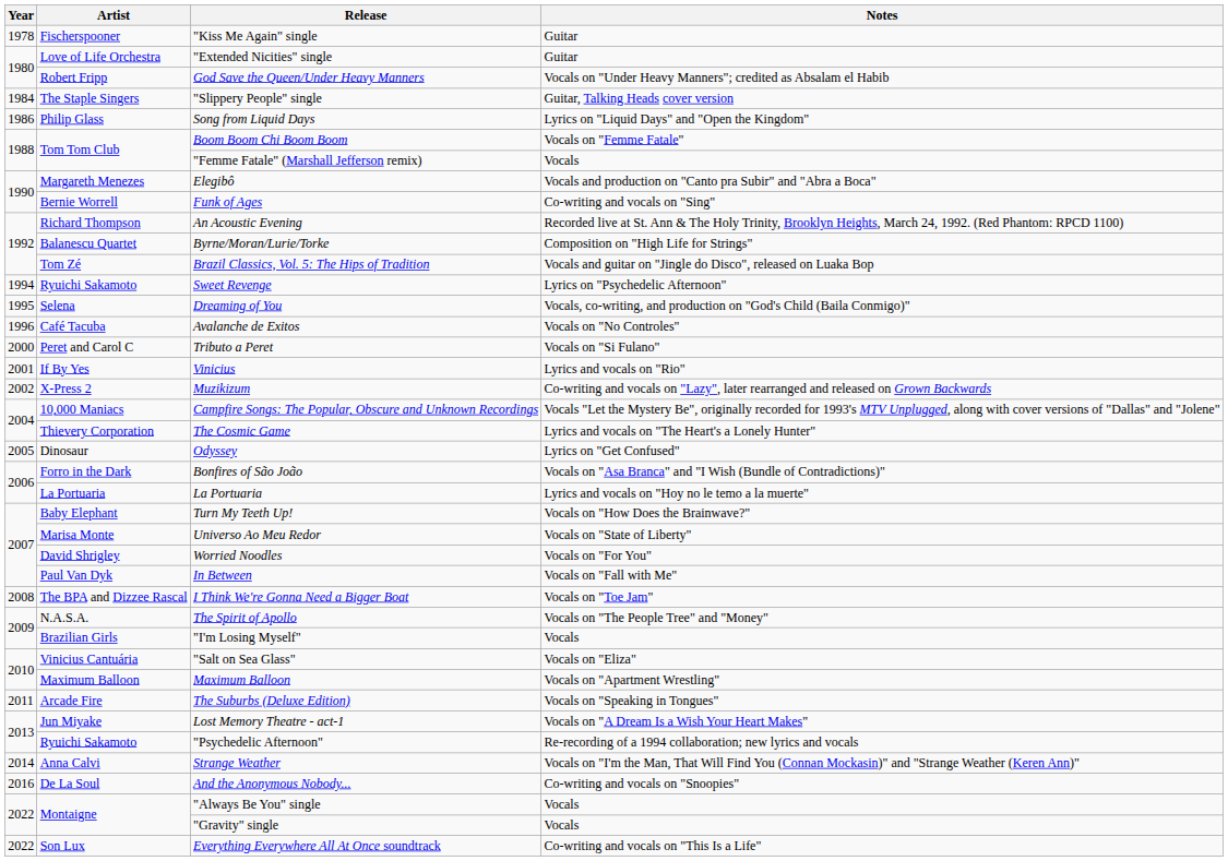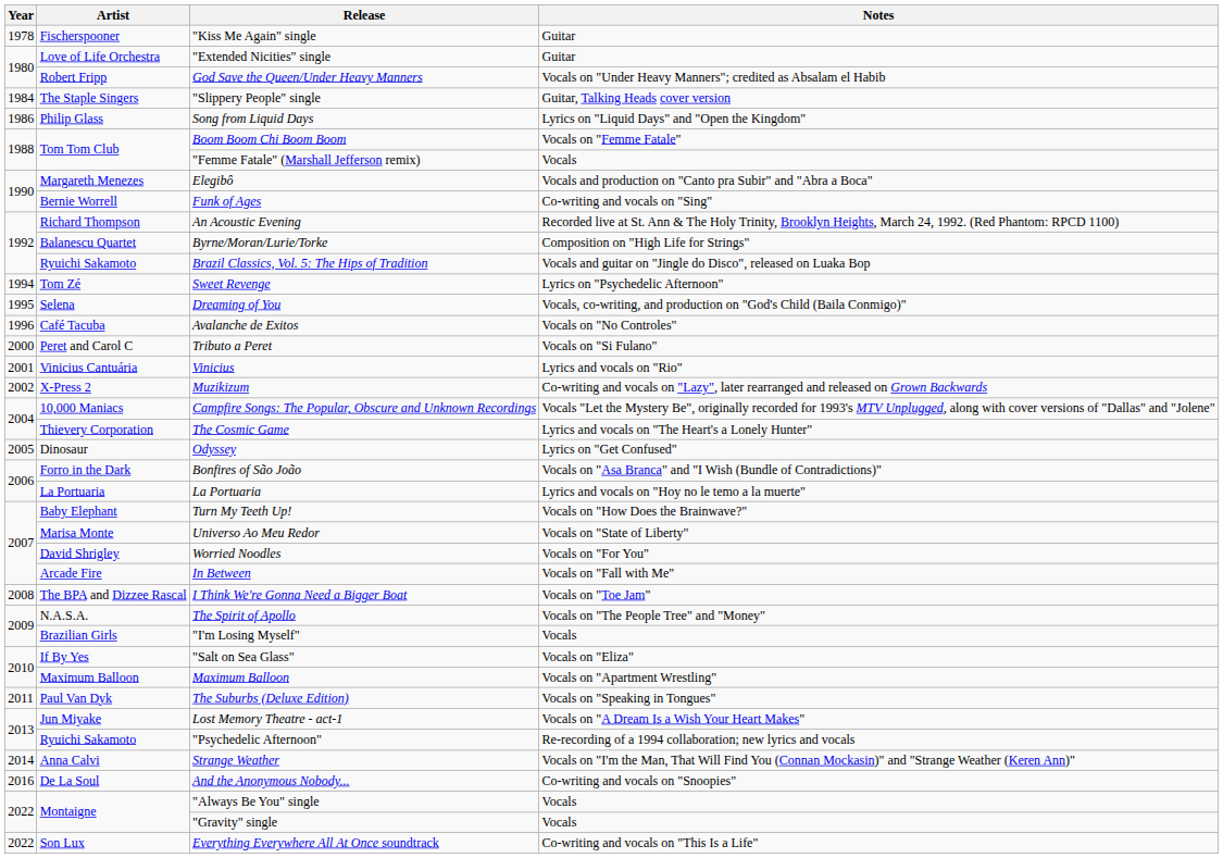Brazil Classics, Vol. 5: The Hips of Tradition | Artist: Tom Zé -> Ryuichi Sakamoto
Sweet Revenge | Artist: Ryuichi Sakamoto -> Tom Zé
Vinicius | Artist: If By Yes -> Vinicius Cantuária
In Between | Artist: Paul Van Dyk -> Arcade Fire
"Salt on Sea Glass" | Artist: Vinicius Cantuária -> If By Yes
The Suburbs (Deluxe Edition) | Artist: Arcade Fire -> Paul Van Dyk
